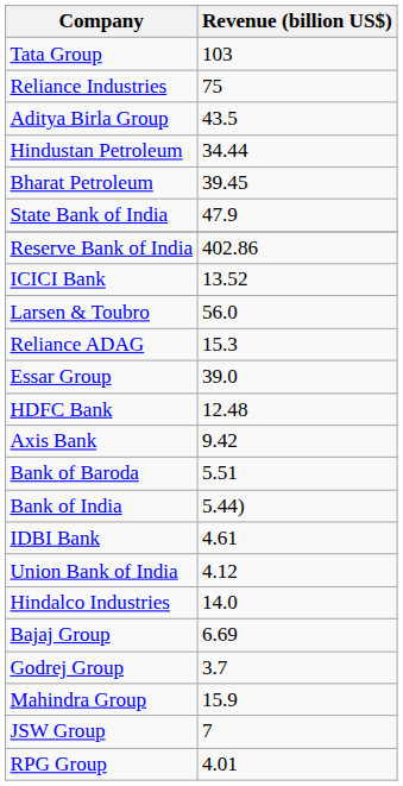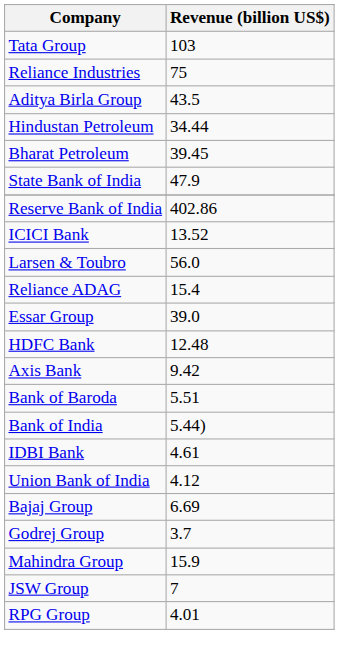Reliance ADAG | Revenue (billion US$): 15.3 -> 15.4
- row: Hindalco Industries | 14.0
